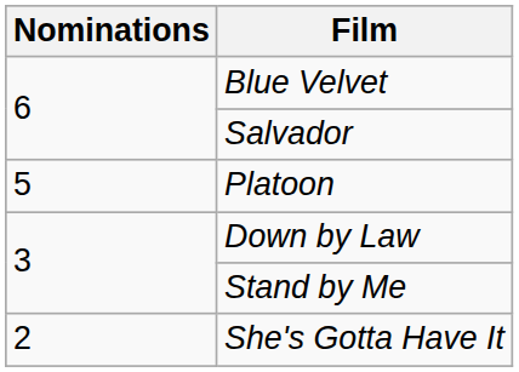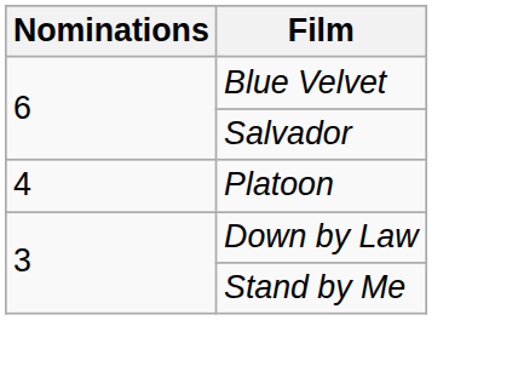Platoon | Nominations: 5 -> 4
- row: 2 | She's Gotta Have It
